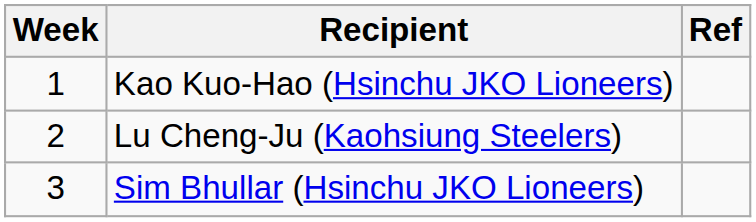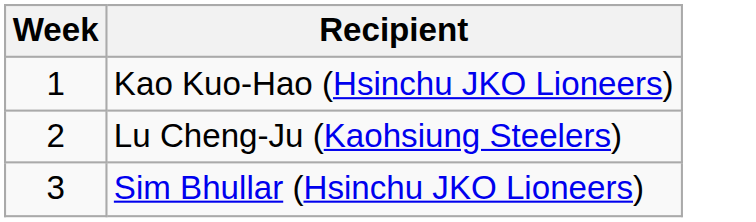- column: Ref
